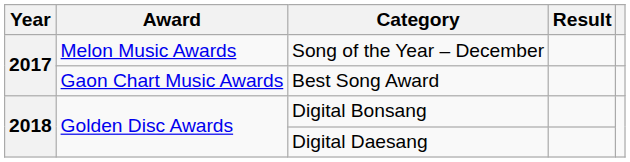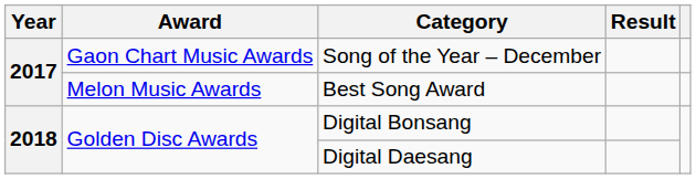Song of the Year – December | Award: Melon Music Awards -> Gaon Chart Music Awards
Best Song Award | Award: Gaon Chart Music Awards -> Melon Music Awards
